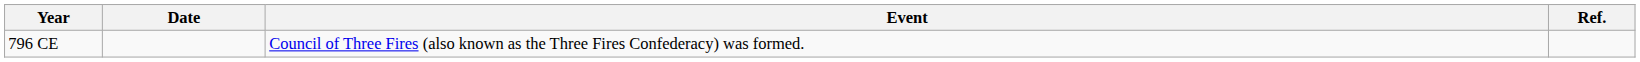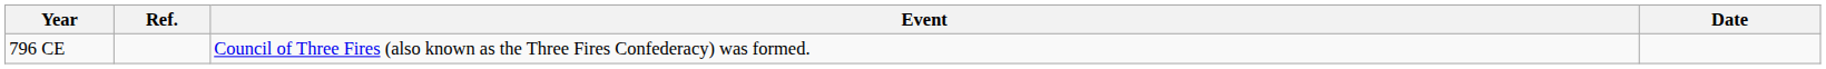columns swapped: Date <-> Ref.
